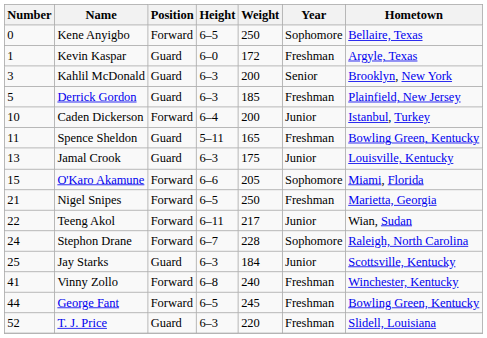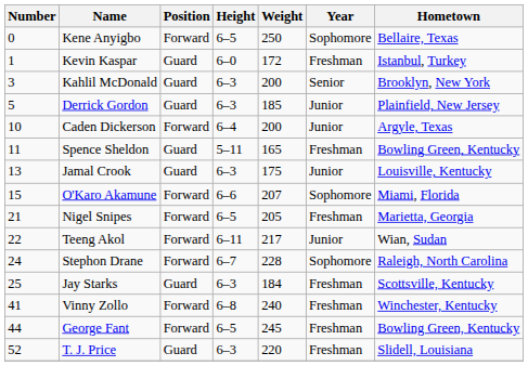Kevin Kaspar | Hometown: Argyle, Texas -> Istanbul, Turkey
Derrick Gordon | Year: Freshman -> Junior
Caden Dickerson | Hometown: Istanbul, Turkey -> Argyle, Texas
O'Karo Akamune | Weight: 205 -> 207
Nigel Snipes | Weight: 250 -> 205
Jay Starks | Year: Junior -> Freshman
